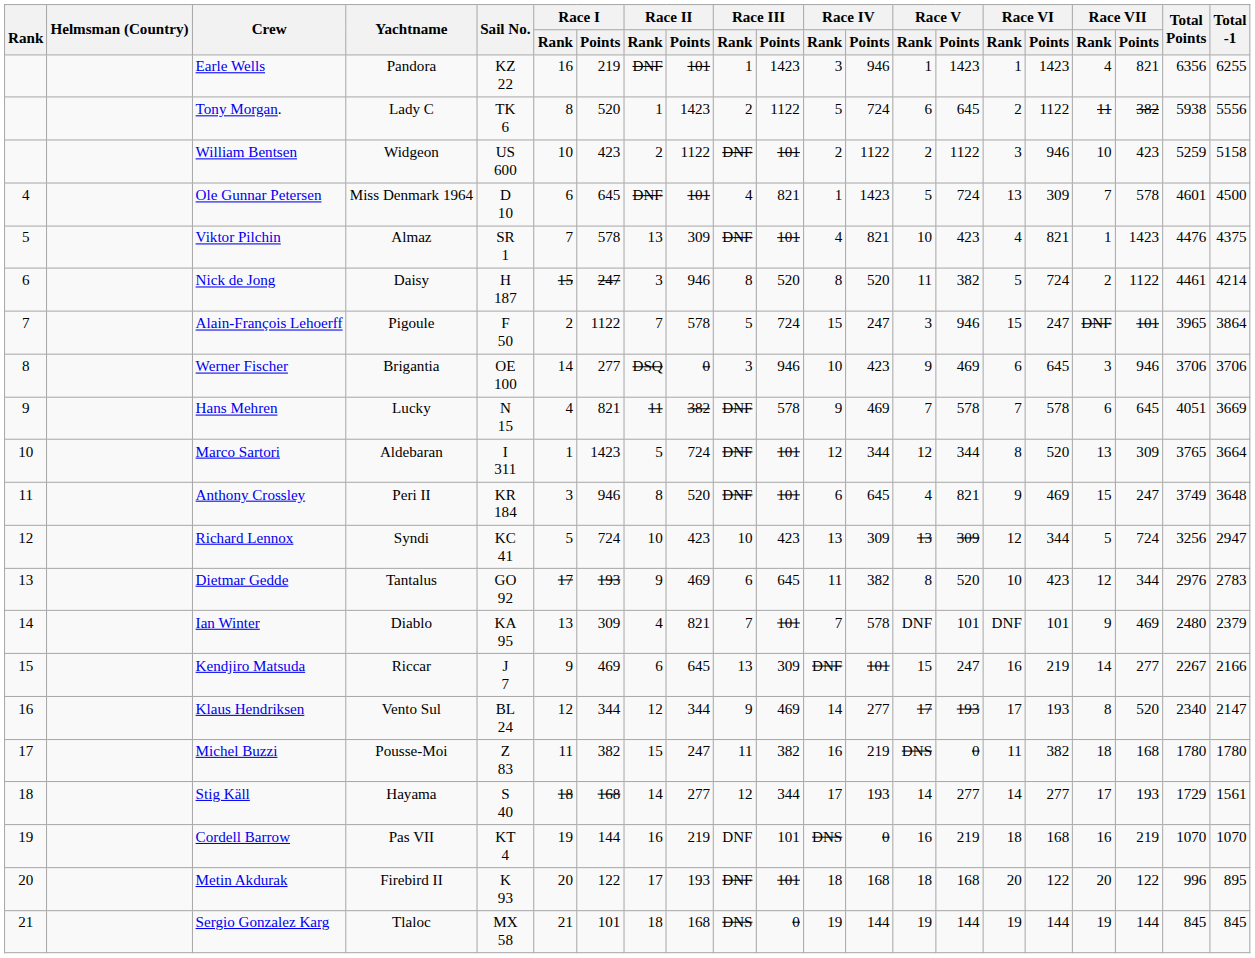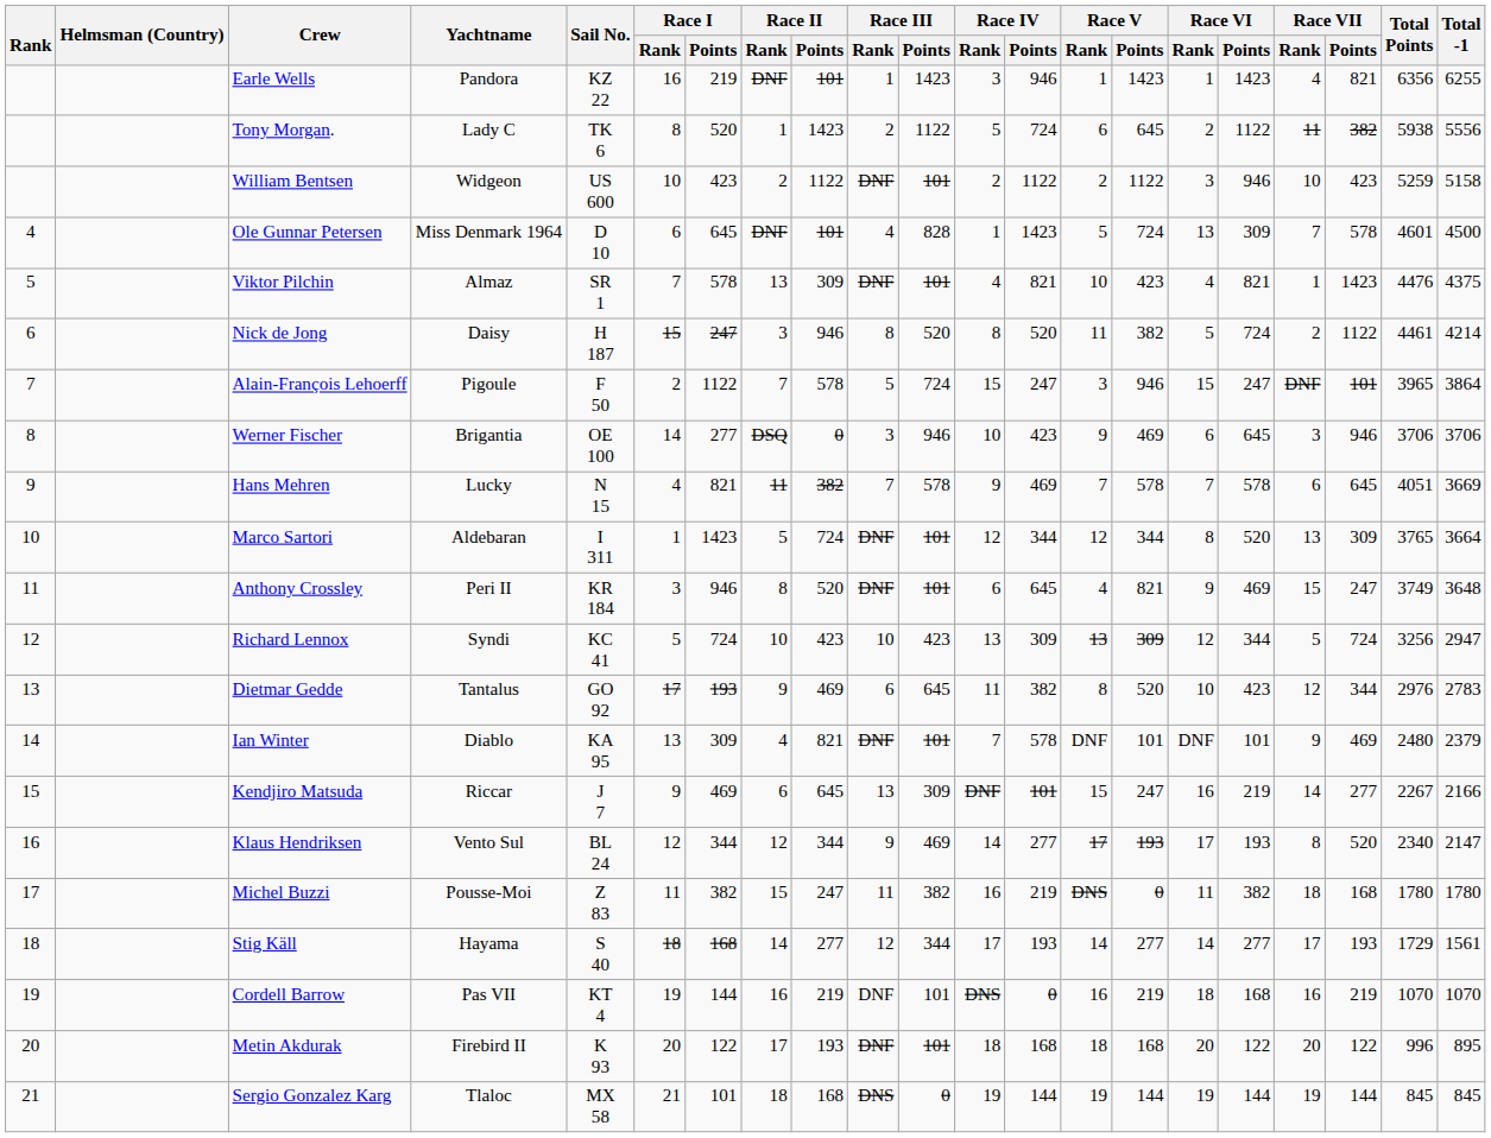Ole Gunnar Petersen | Race III / Points: 821 -> 828
Hans Mehren | Race III / Rank: DNF -> 7
Ian Winter | Race III / Rank: 7 -> DNF
